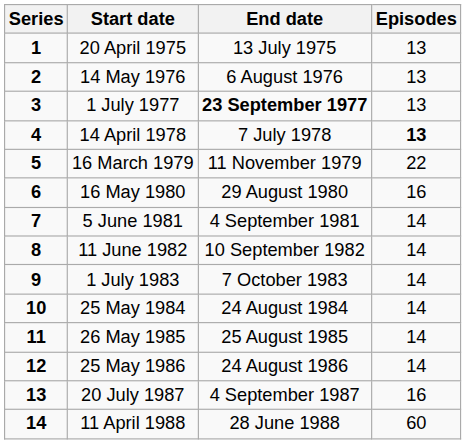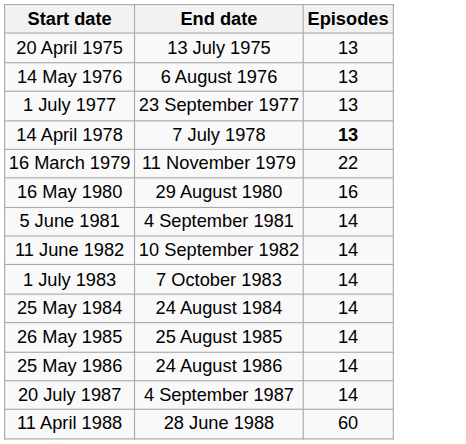- column: Series | 1 | 2 | 3 | 4 | 5 | 6 | 7 | 8 | 9 | 10 | 11 | 12 | 13 | 14
1 July 1977 | End date: bold -> normal
20 July 1987 | Episodes: 16 -> 14
